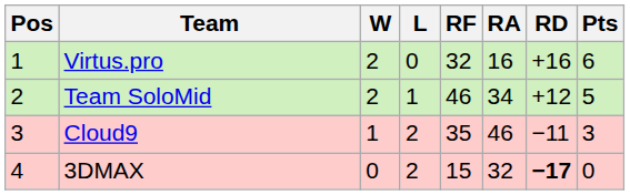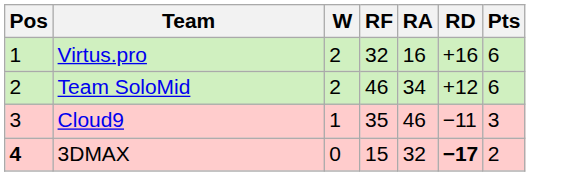- column: L | 0 | 1 | 2 | 2
Team SoloMid | Pts: 5 -> 6
3DMAX | Pos: normal -> bold
3DMAX | Pts: 0 -> 2
